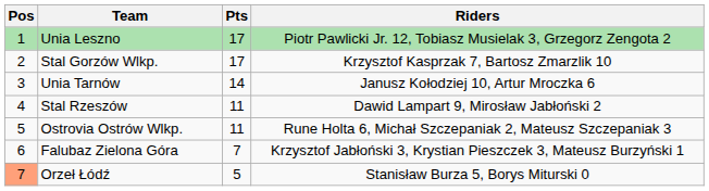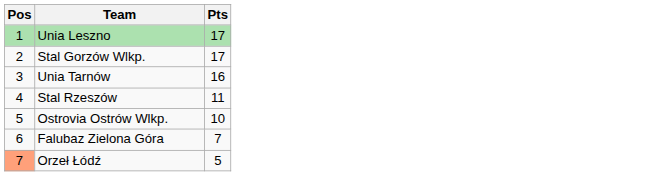- column: Riders | Piotr Pawlicki Jr. 12, Tobiasz Musielak 3, Grzegorz Zengota 2 | Krzysztof Kasprzak 7, Bartosz Zmarzlik 10 | Janusz Kołodziej 10, Artur Mroczka 6 | Dawid Lampart 9, Mirosław Jabłoński 2 | Rune Holta 6, Michał Szczepaniak 2, Mateusz Szczepaniak 3 | Krzysztof Jabłoński 3, Krystian Pieszczek 3, Mateusz Burzyński 1 | Stanisław Burza 5, Borys Miturski 0
Unia Tarnów | Pts: 14 -> 16
Ostrovia Ostrów Wlkp. | Pts: 11 -> 10
